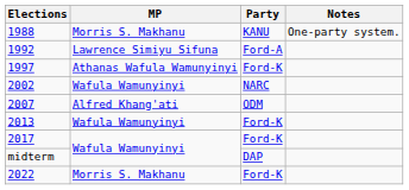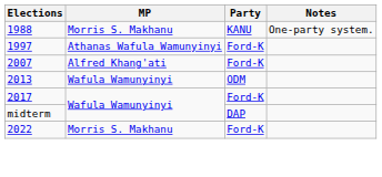- row: 1992 | Lawrence Simiyu Sifuna | Ford-A
- row: 2002 | Wafula Wamunyinyi | NARC
2007 | Party: ODM -> Ford-K
2013 | Party: Ford-K -> ODM
